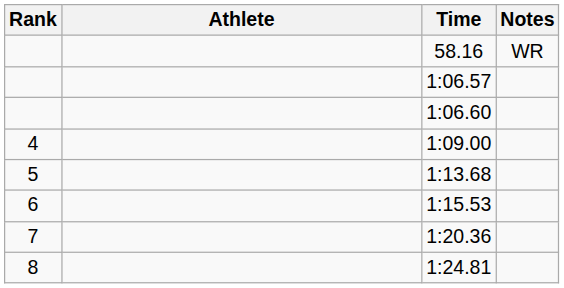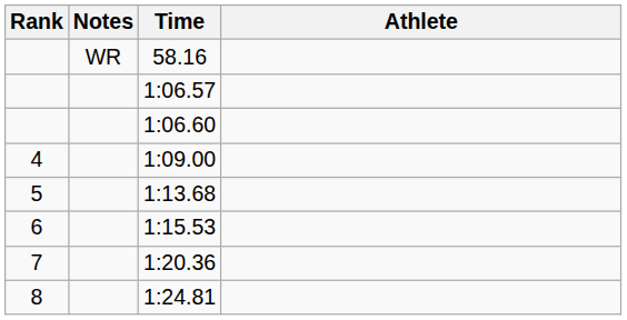columns swapped: Athlete <-> Notes
